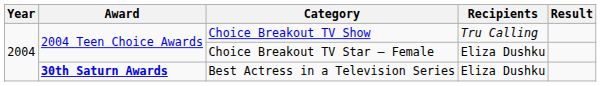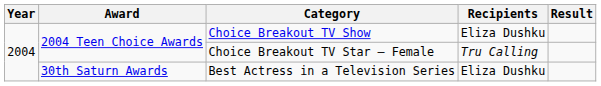Choice Breakout TV Show | Recipients: Tru Calling -> Eliza Dushku
Choice Breakout TV Star – Female | Recipients: Eliza Dushku -> Tru Calling
Best Actress in a Television Series | Award: bold -> normal
